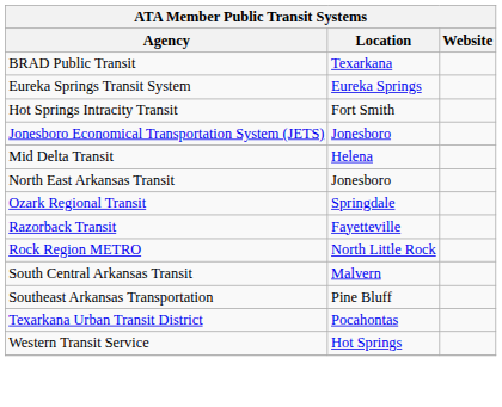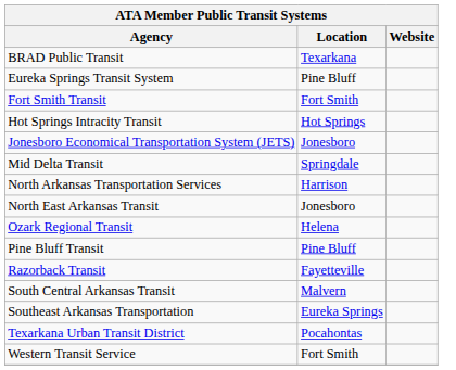Eureka Springs Transit System | Location: Eureka Springs -> Pine Bluff
+ row: Fort Smith Transit | Fort Smith
Hot Springs Intracity Transit | Location: Fort Smith -> Hot Springs
Mid Delta Transit | Location: Helena -> Springdale
+ row: North Arkansas Transportation Services | Harrison
Ozark Regional Transit | Location: Springdale -> Helena
+ row: Pine Bluff Transit | Pine Bluff
- row: Rock Region METRO | North Little Rock
Southeast Arkansas Transportation | Location: Pine Bluff -> Eureka Springs
Western Transit Service | Location: Hot Springs -> Fort Smith
